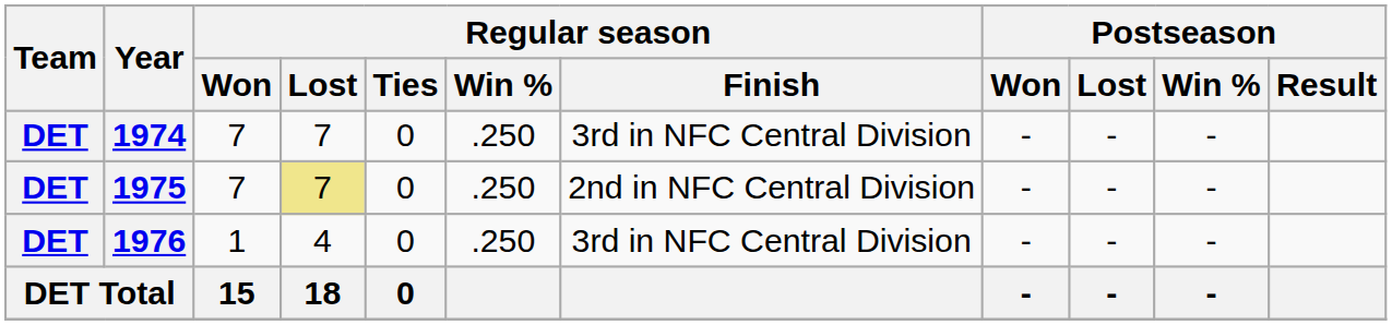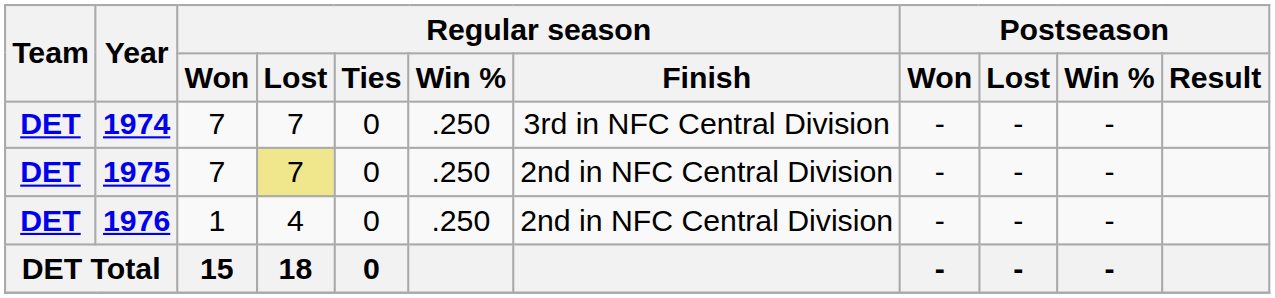1976 | Regular season / Finish: 3rd in NFC Central Division -> 2nd in NFC Central Division
